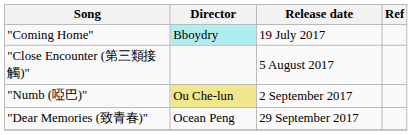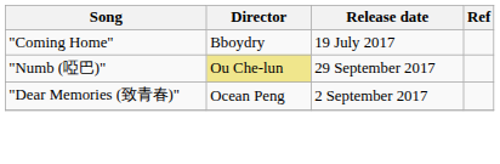"Coming Home" | Director: paleturquoise background -> no background
- row: "Close Encounter (第三類接觸)" | 5 August 2017
"Numb (啞巴)" | Release date: 2 September 2017 -> 29 September 2017
"Dear Memories (致青春)" | Release date: 29 September 2017 -> 2 September 2017
